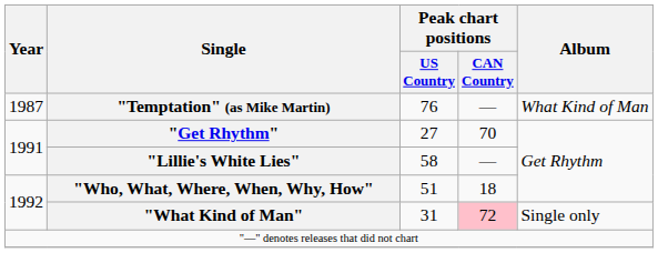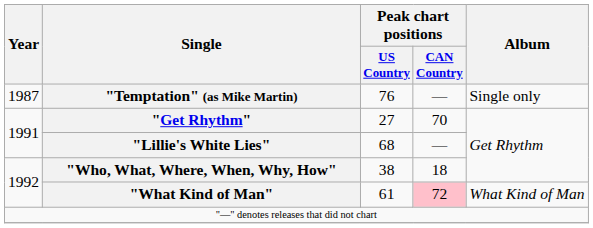"Temptation" (as Mike Martin) | Album: What Kind of Man -> Single only
"Lillie's White Lies" | Peak chart positions / US Country: 58 -> 68
"Who, What, Where, When, Why, How" | Peak chart positions / US Country: 51 -> 38
"What Kind of Man" | Peak chart positions / US Country: 31 -> 61
"What Kind of Man" | Album: Single only -> What Kind of Man
